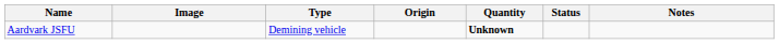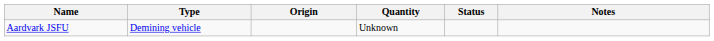- column: Image
Aardvark JSFU | Quantity: bold -> normal
